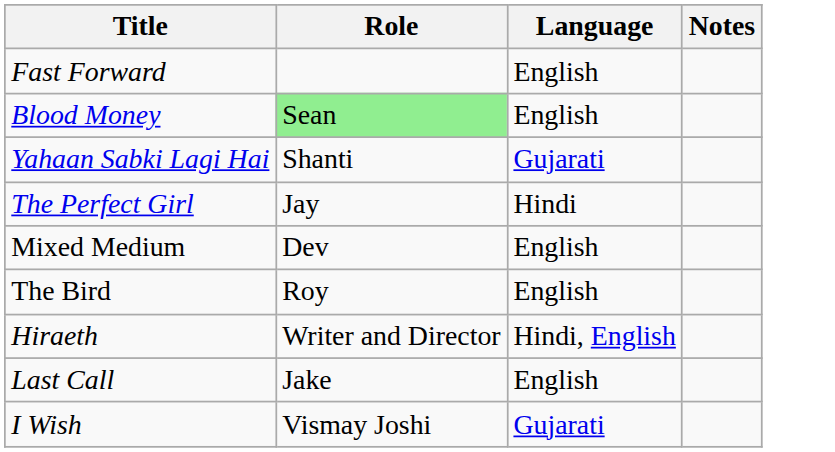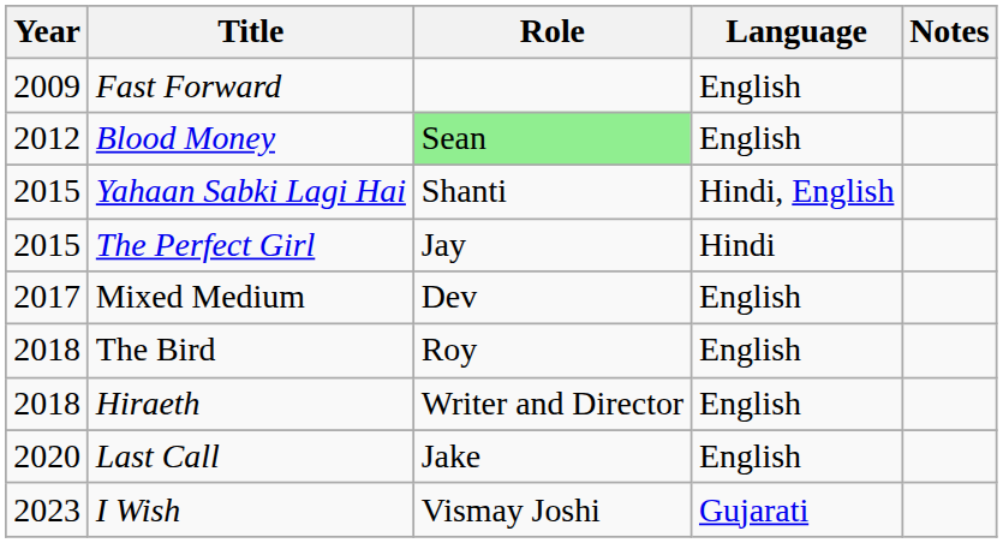+ column: Year | 2009 | 2012 | 2015 | 2015 | 2017 | 2018 | 2018 | 2020 | 2023
Yahaan Sabki Lagi Hai | Language: Gujarati -> Hindi, English
Hiraeth | Language: Hindi, English -> English
